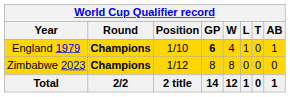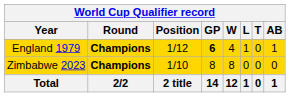England 1979 | Position: 1/10 -> 1/12
Zimbabwe 2023 | Position: 1/12 -> 1/10
